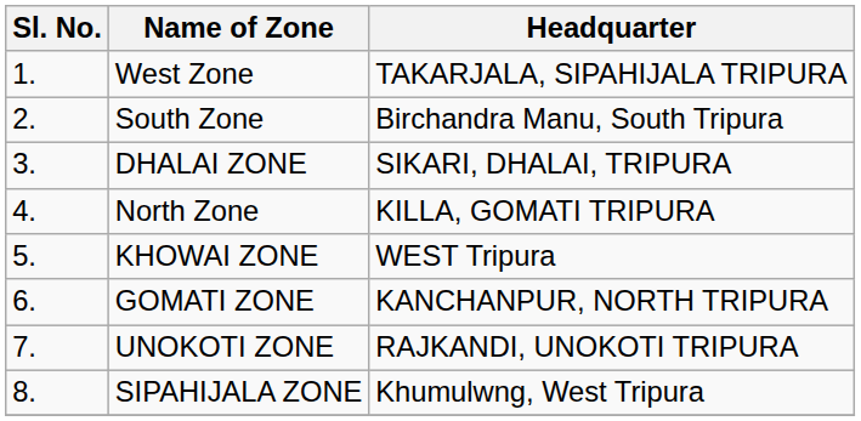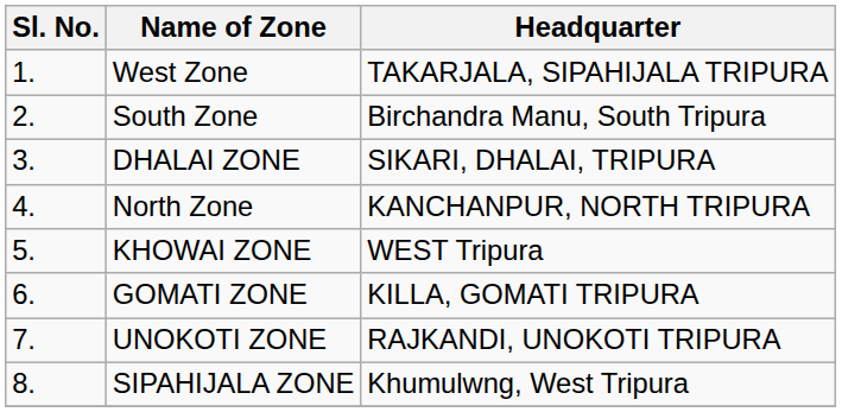North Zone | Headquarter: KILLA, GOMATI TRIPURA -> KANCHANPUR, NORTH TRIPURA
GOMATI ZONE | Headquarter: KANCHANPUR, NORTH TRIPURA -> KILLA, GOMATI TRIPURA
